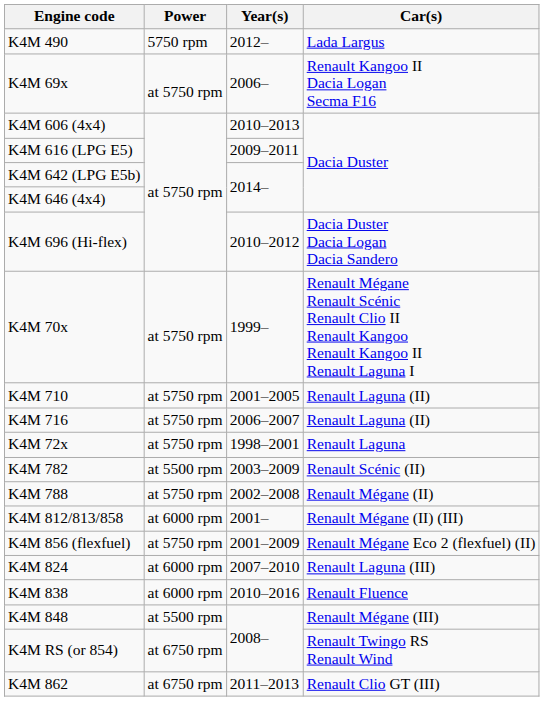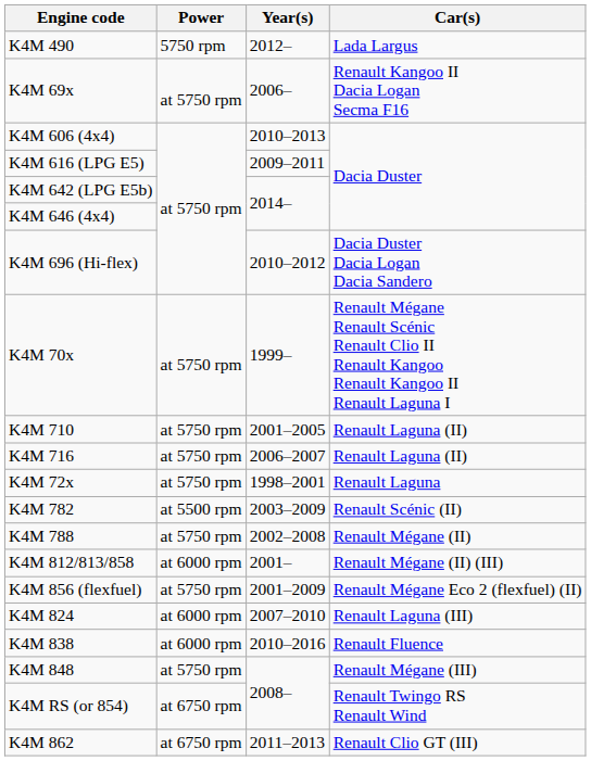K4M 848 | Power: at 5500 rpm -> at 5750 rpm
